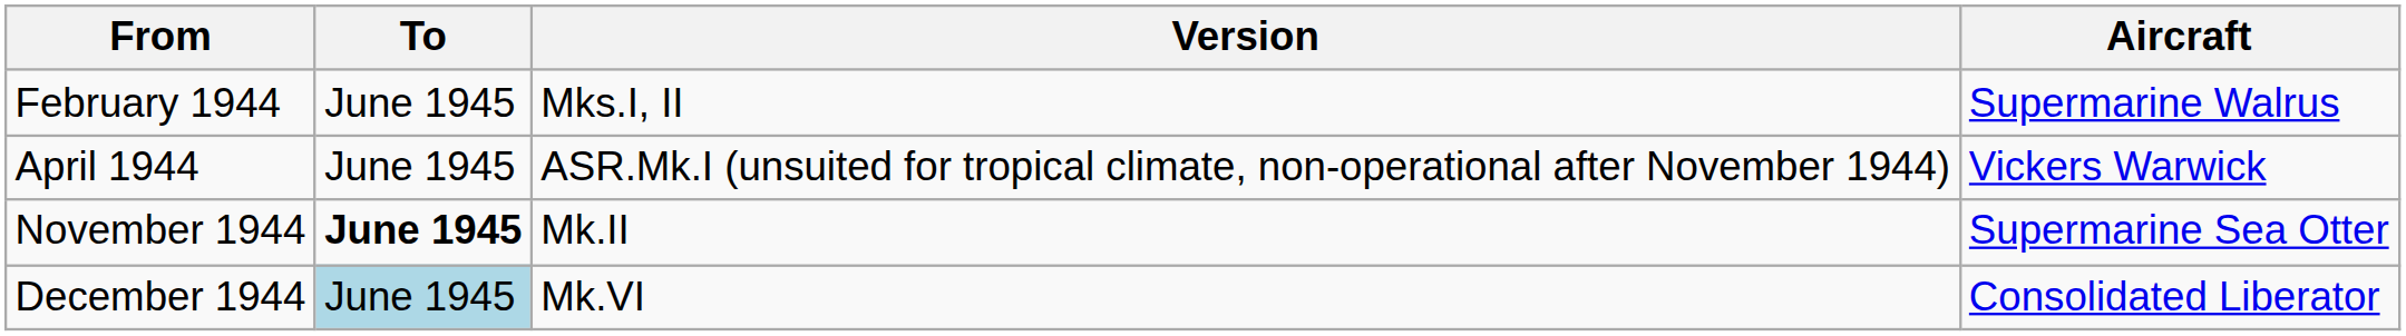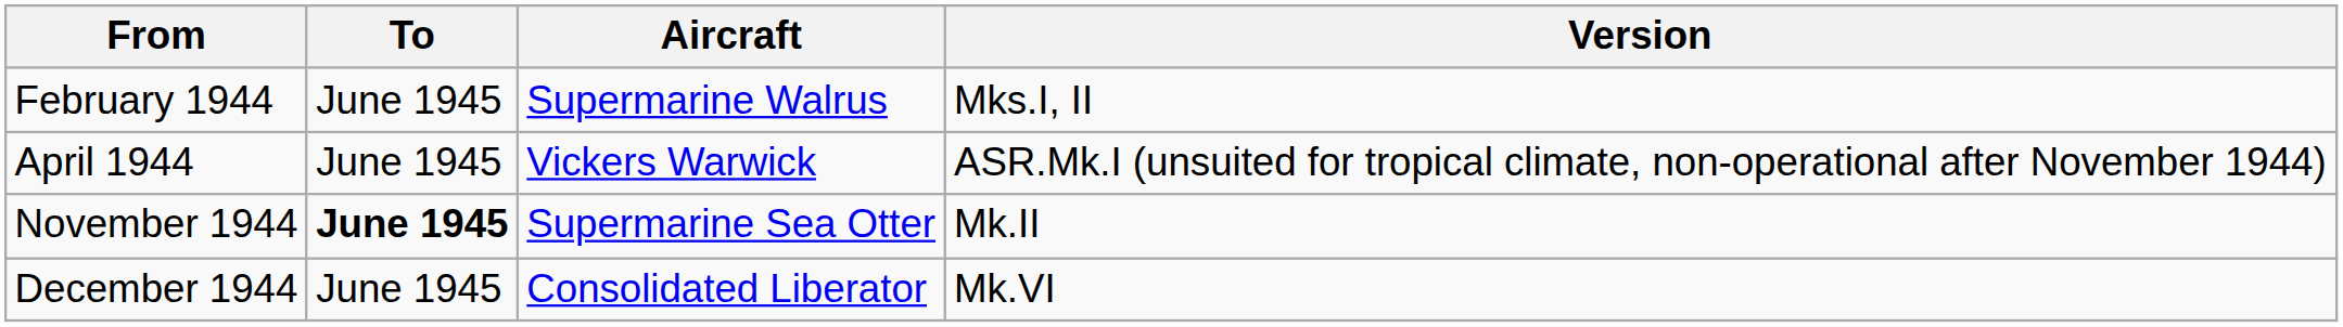columns swapped: Aircraft <-> Version
December 1944 | To: lightblue background -> no background
